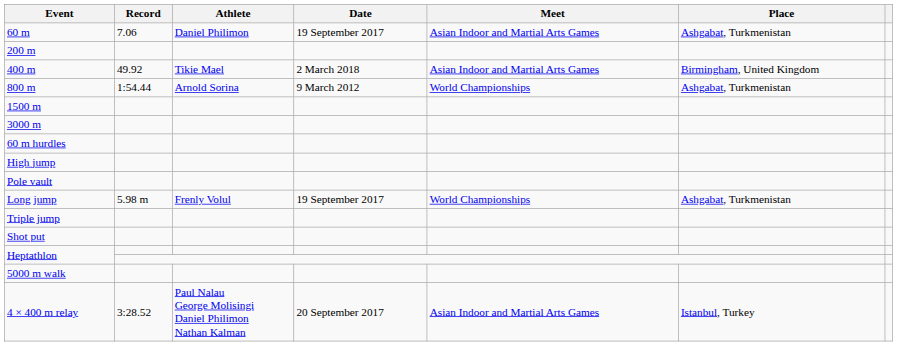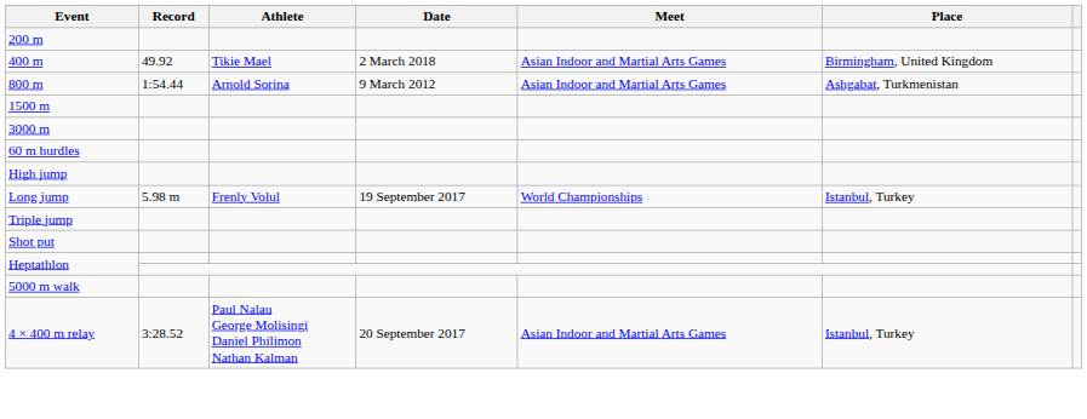- row: 60 m | 7.06 | Daniel Philimon | 19 September 2017 | Asian Indoor and Martial Arts Games | Ashgabat, Turkmenistan
800 m | Meet: World Championships -> Asian Indoor and Martial Arts Games
- row: Pole vault
Long jump | Place: Ashgabat, Turkmenistan -> Istanbul, Turkey
